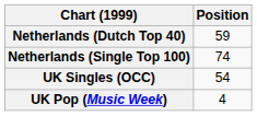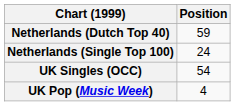Netherlands (Single Top 100) | Position: 74 -> 24
